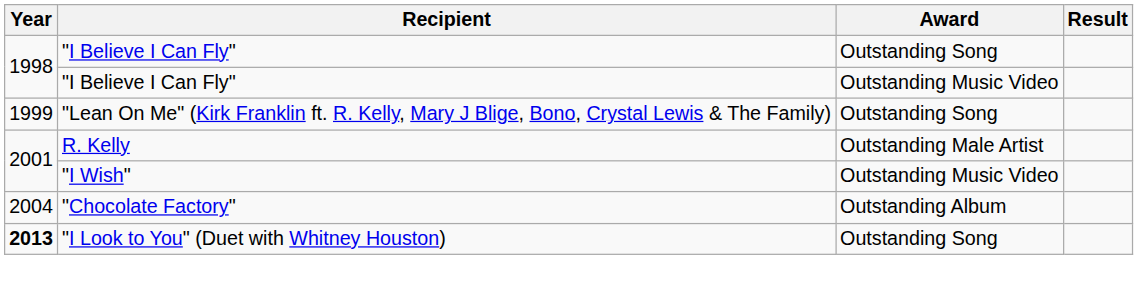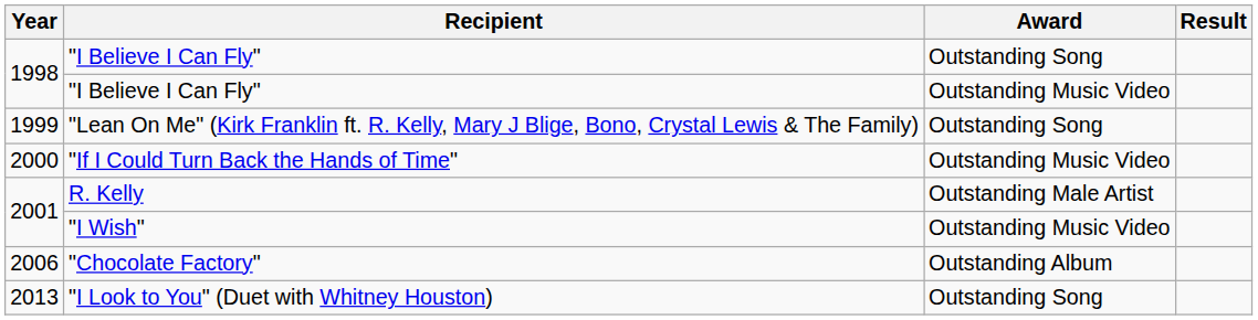+ row: 2000 | "If I Could Turn Back the Hands of Time" | Outstanding Music Video
"Chocolate Factory" | Year: 2004 -> 2006
"I Look to You" (Duet with Whitney Houston) | Year: bold -> normal
